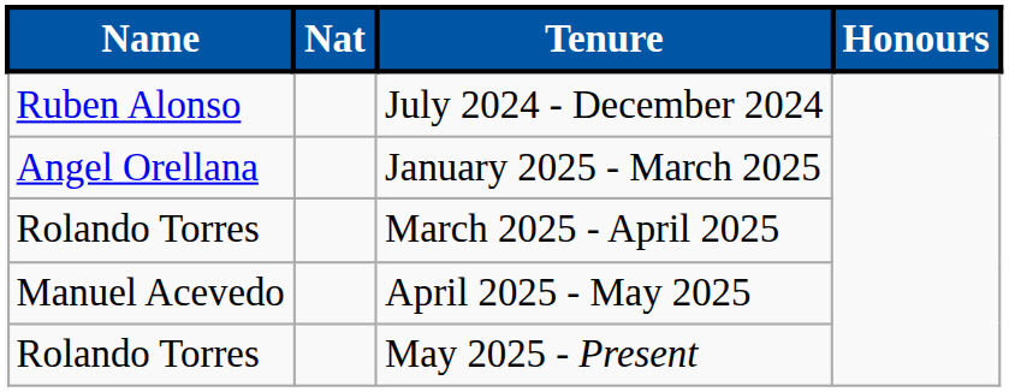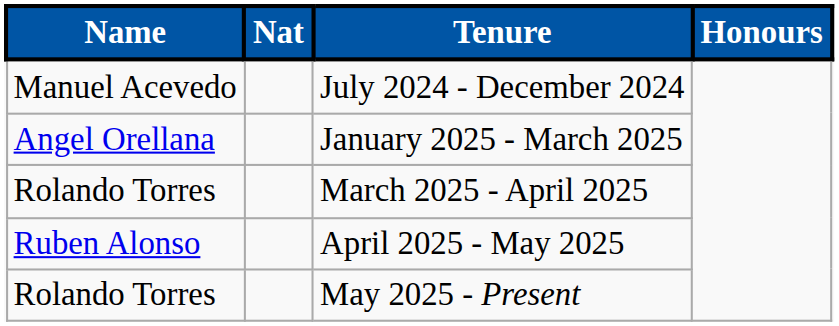July 2024 - December 2024 | Name: Ruben Alonso -> Manuel Acevedo
April 2025 - May 2025 | Name: Manuel Acevedo -> Ruben Alonso
